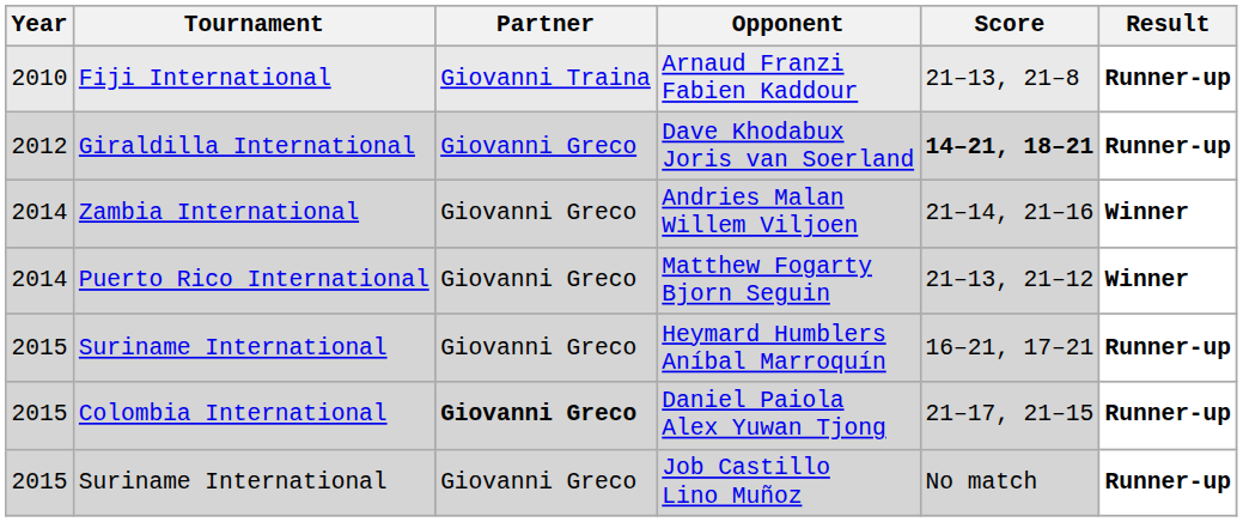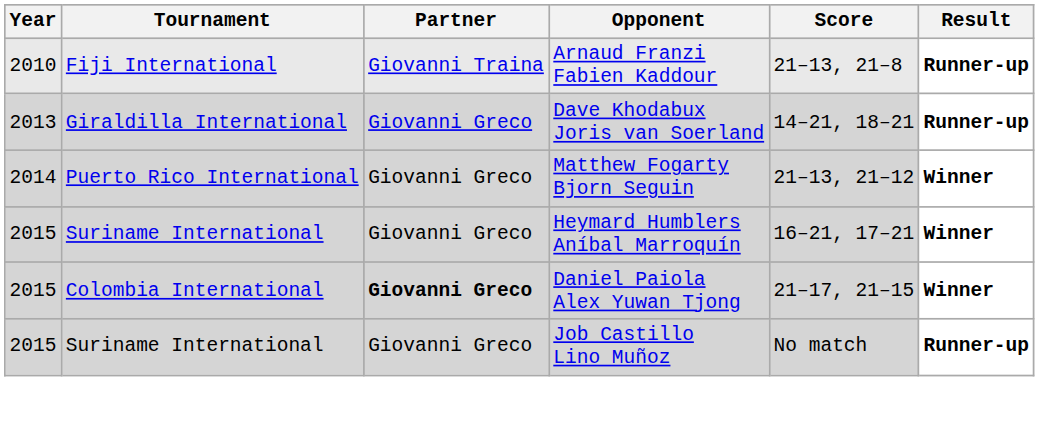Dave Khodabux Joris van Soerland | Year: 2012 -> 2013
Dave Khodabux Joris van Soerland | Score: bold -> normal
- row: 2014 | Zambia International | Giovanni Greco | Andries Malan Willem Viljoen | 21–14, 21–16 | Winner
Heymard Humblers Aníbal Marroquín | Result: Runner-up -> Winner
Daniel Paiola Alex Yuwan Tjong | Result: Runner-up -> Winner
